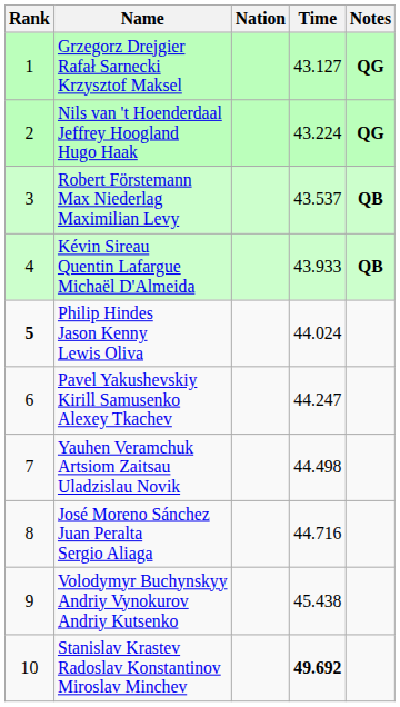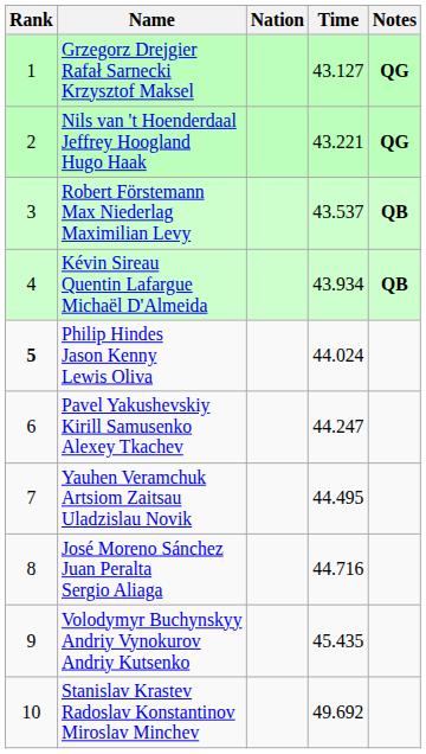Nils van 't Hoenderdaal Jeffrey Hoogland Hugo Haak | Time: 43.224 -> 43.221
Kévin Sireau Quentin Lafargue Michaël D'Almeida | Time: 43.933 -> 43.934
Yauhen Veramchuk Artsiom Zaitsau Uladzislau Novik | Time: 44.498 -> 44.495
Volodymyr Buchynskyy Andriy Vynokurov Andriy Kutsenko | Time: 45.438 -> 45.435
Stanislav Krastev Radoslav Konstantinov Miroslav Minchev | Time: bold -> normal
